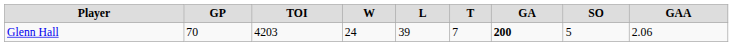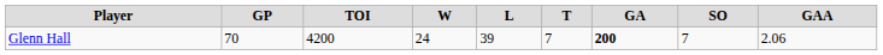Glenn Hall | TOI: 4203 -> 4200
Glenn Hall | SO: 5 -> 7
